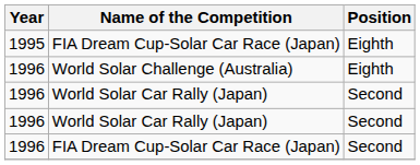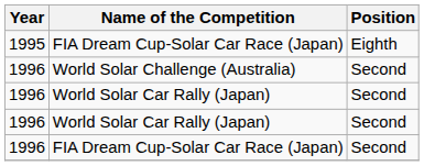World Solar Challenge (Australia) | Position: Eighth -> Second
